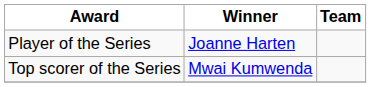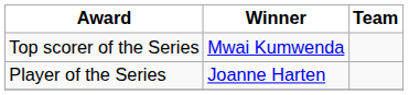rows swapped: Player of the Series <-> Top scorer of the Series
